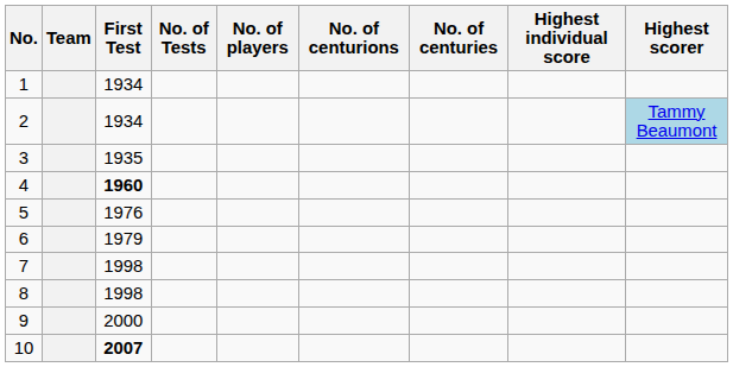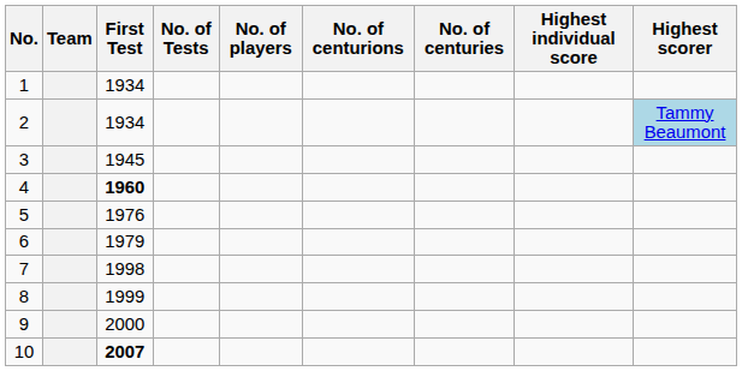3 | First Test: 1935 -> 1945
8 | First Test: 1998 -> 1999
